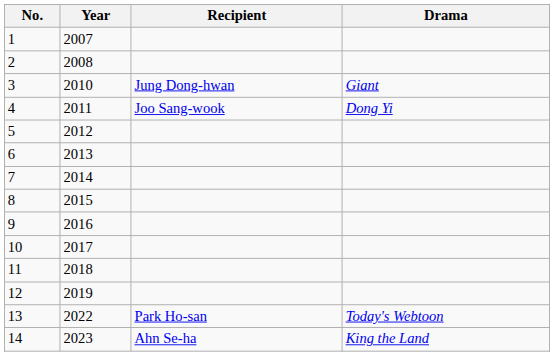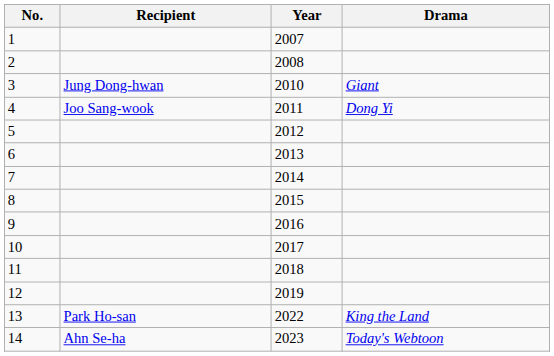columns swapped: Year <-> Recipient
13 | Drama: Today's Webtoon -> King the Land
14 | Drama: King the Land -> Today's Webtoon
